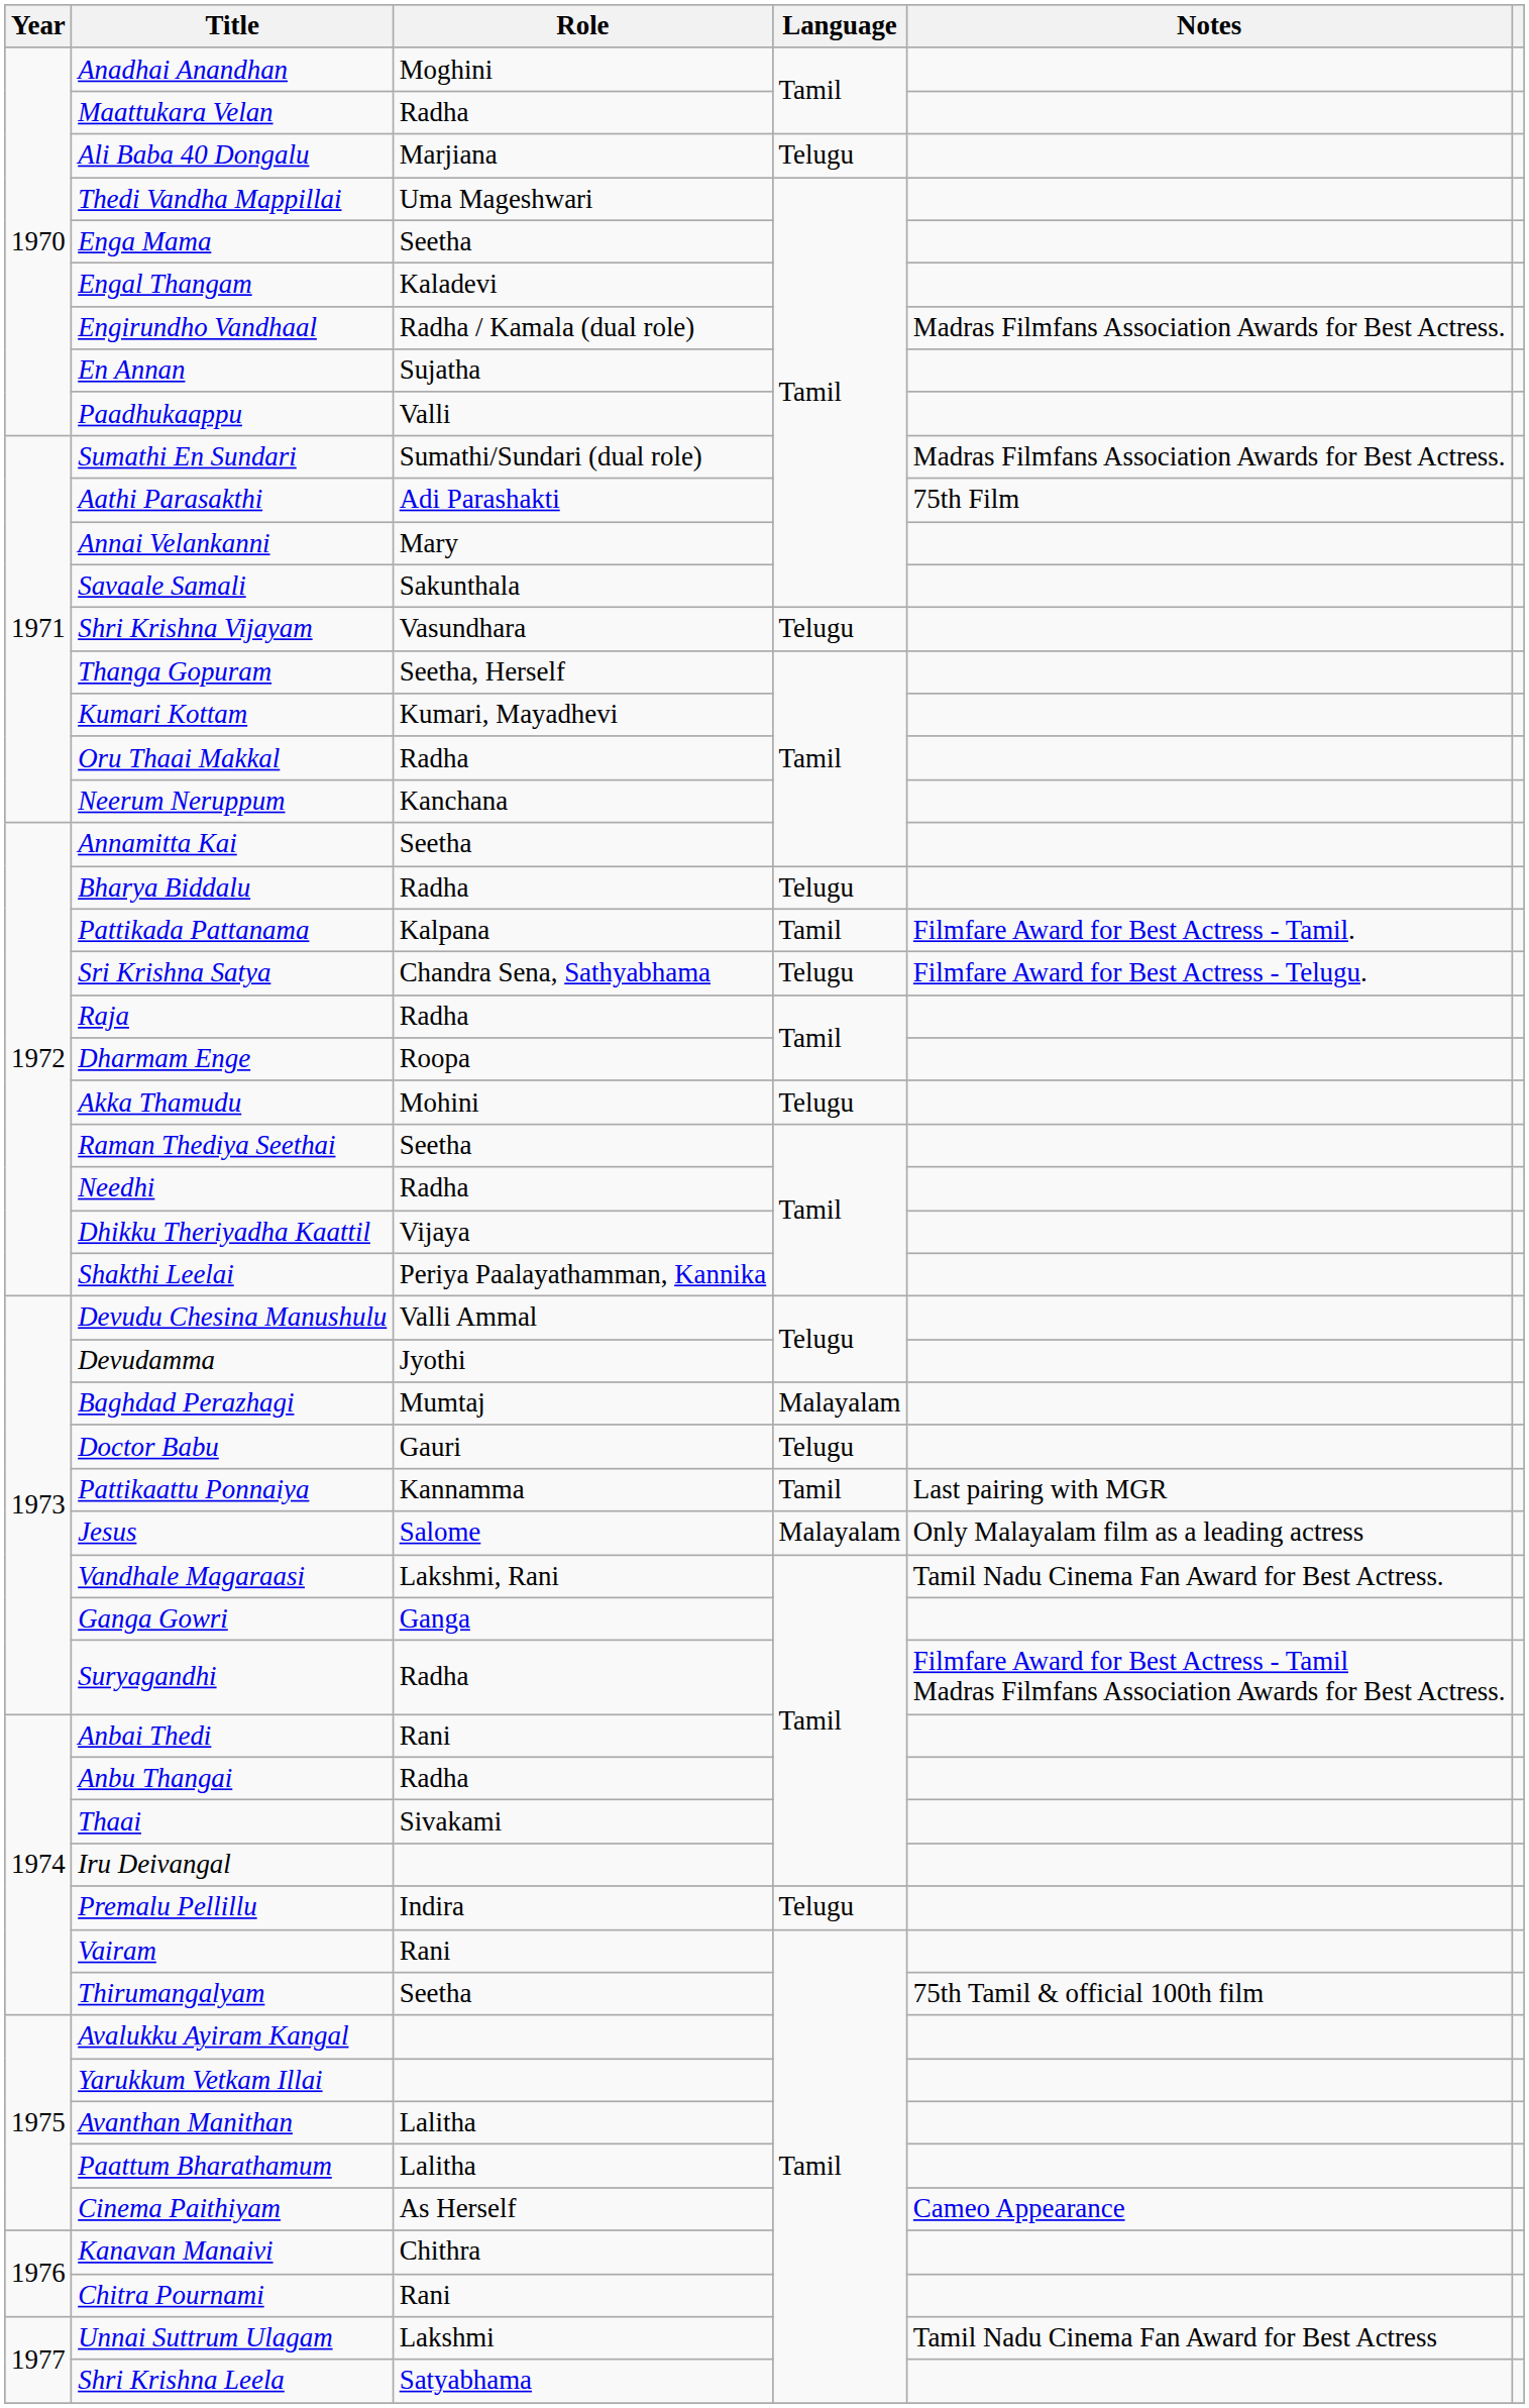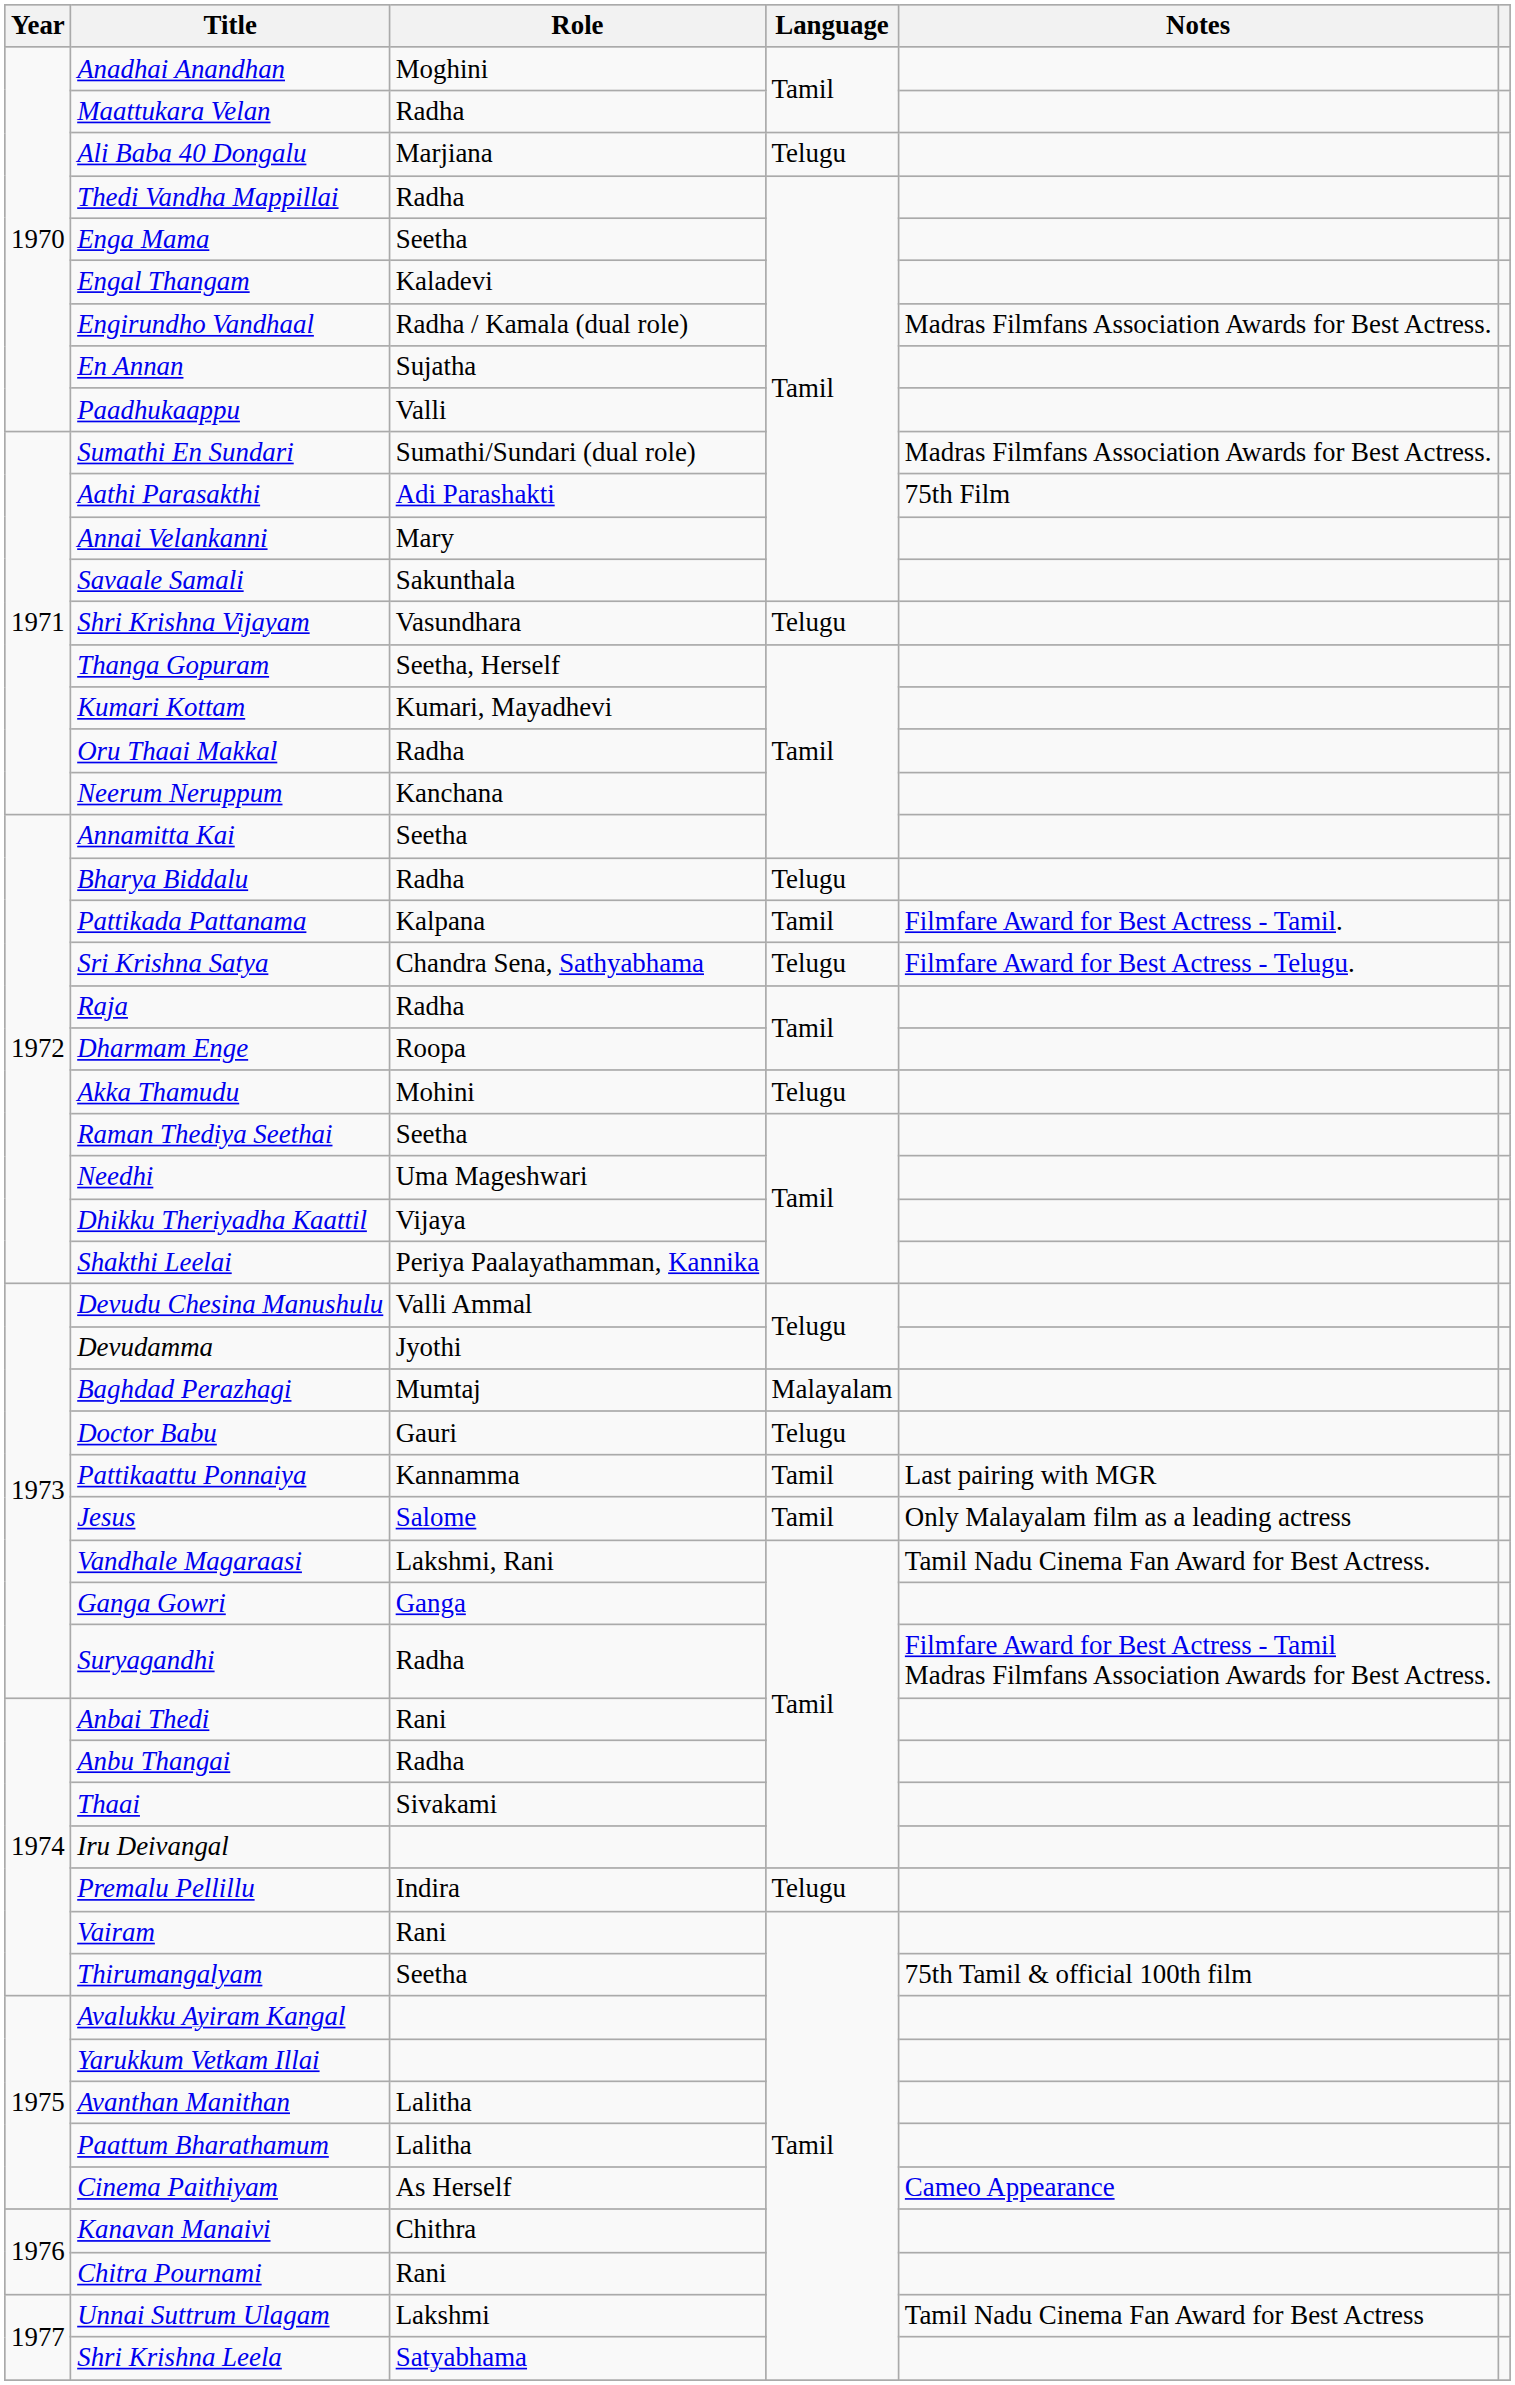Thedi Vandha Mappillai | Role: Uma Mageshwari -> Radha
Needhi | Role: Radha -> Uma Mageshwari
Jesus | Language: Malayalam -> Tamil
